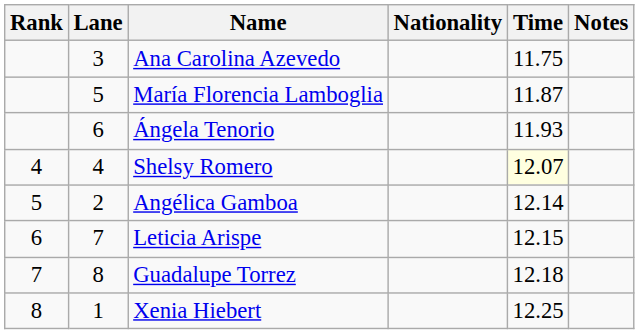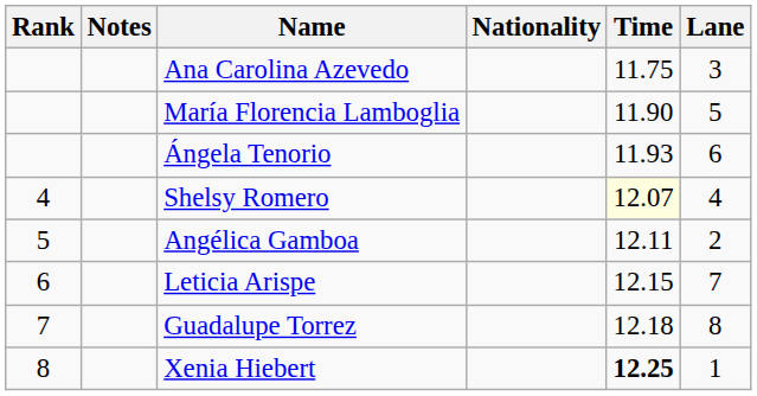columns swapped: Lane <-> Notes
María Florencia Lamboglia | Time: 11.87 -> 11.90
Angélica Gamboa | Time: 12.14 -> 12.11
Xenia Hiebert | Time: normal -> bold
